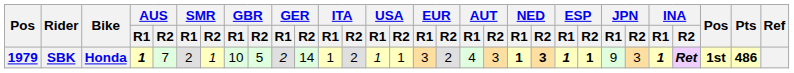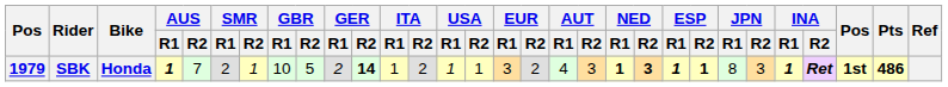SBK | GER / R2: normal -> bold
SBK | JPN / R1: 9 -> 8
